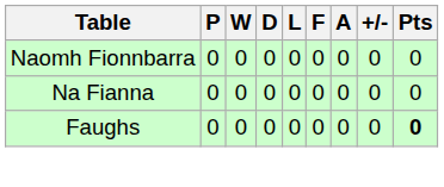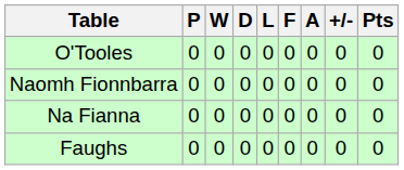+ row: O'Tooles | 0 | 0 | 0 | 0 | 0 | 0 | 0 | 0
Faughs | Pts: bold -> normal
